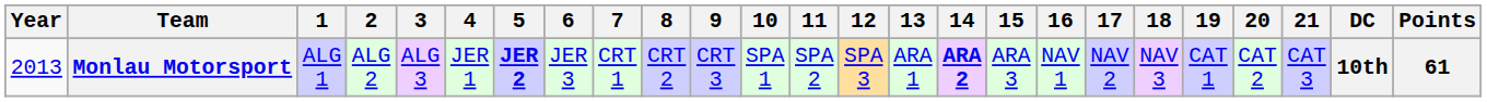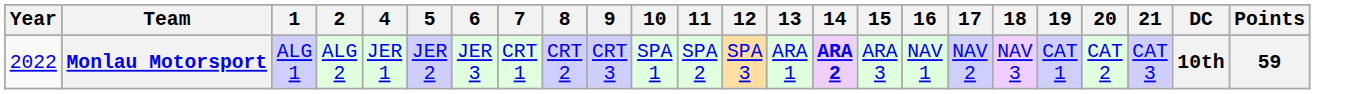- column: 3 | ALG 3
Monlau Motorsport | Year: 2013 -> 2022
Monlau Motorsport | 5: bold -> normal
Monlau Motorsport | Points: 61 -> 59
